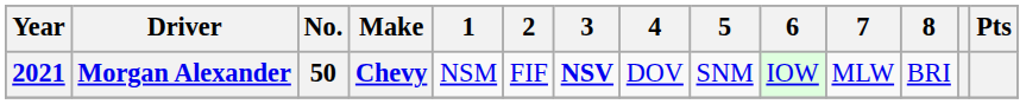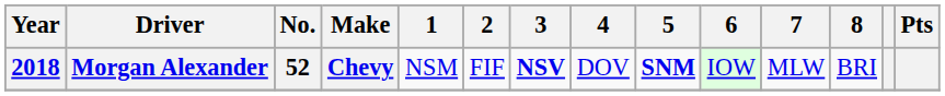Morgan Alexander | Year: 2021 -> 2018
Morgan Alexander | No.: 50 -> 52
Morgan Alexander | 5: normal -> bold
